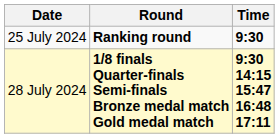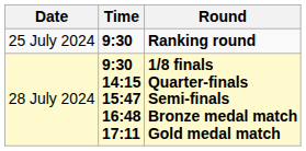columns swapped: Time <-> Round
